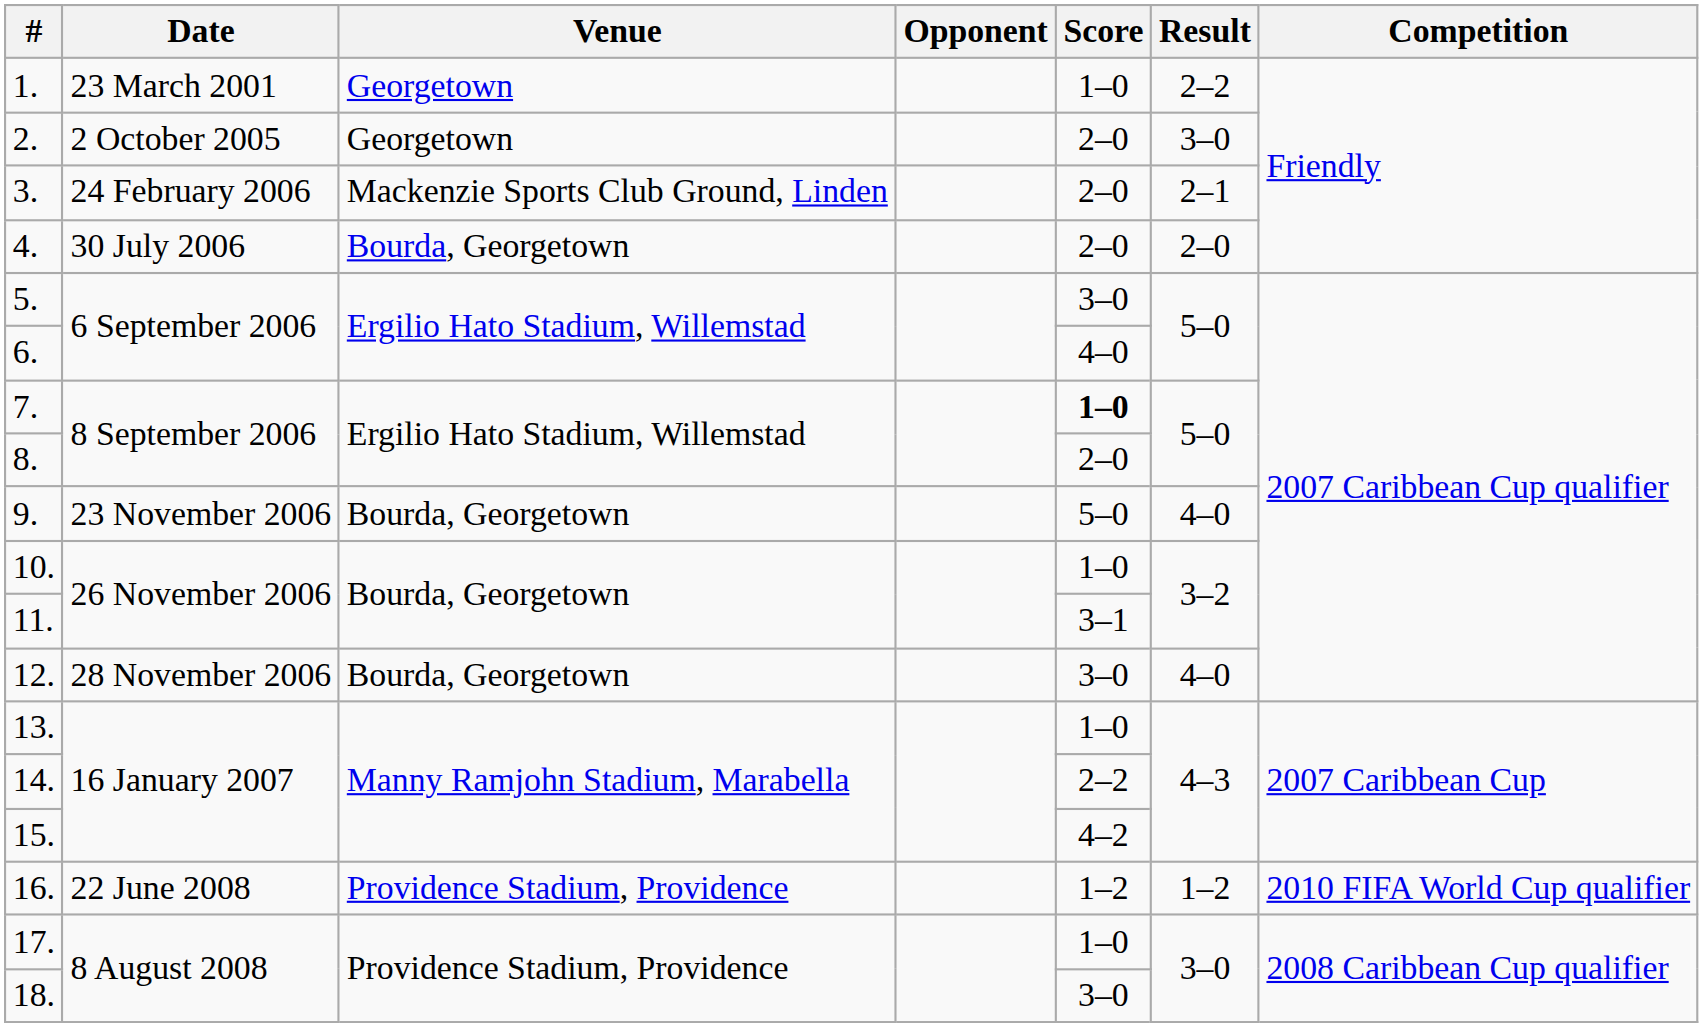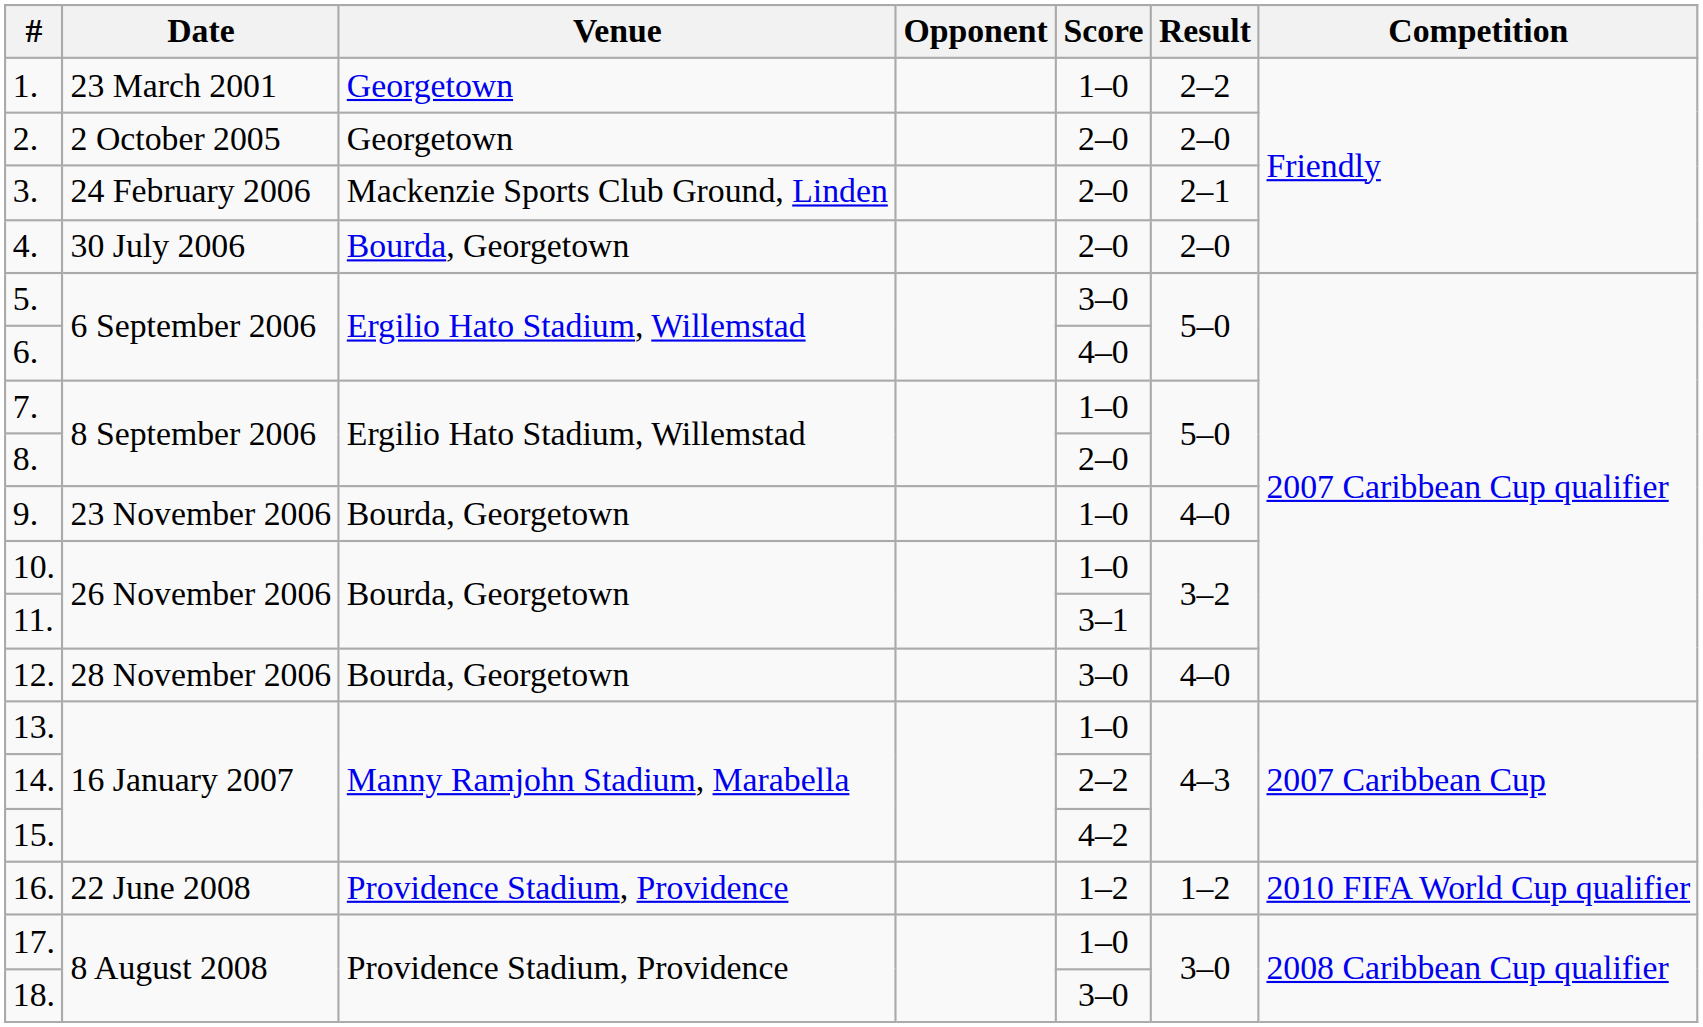2. | Result: 3–0 -> 2–0
7. | Score: bold -> normal
9. | Score: 5–0 -> 1–0
